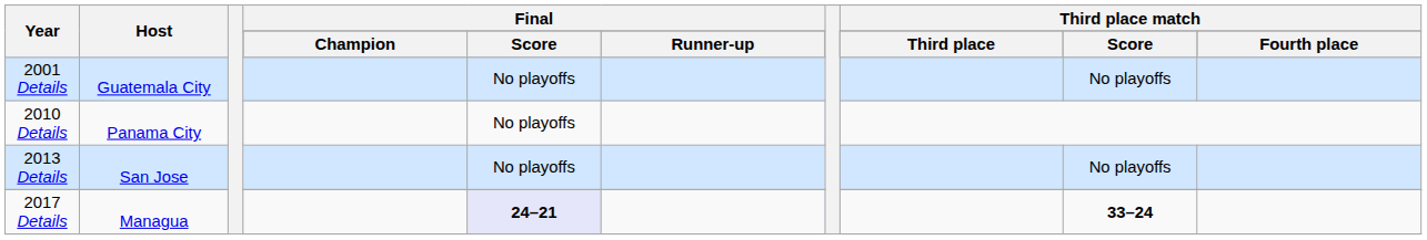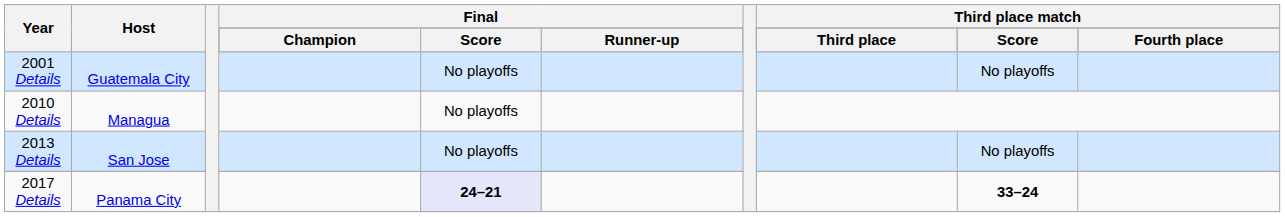2010 Details | Host: Panama City -> Managua
2017 Details | Host: Managua -> Panama City
